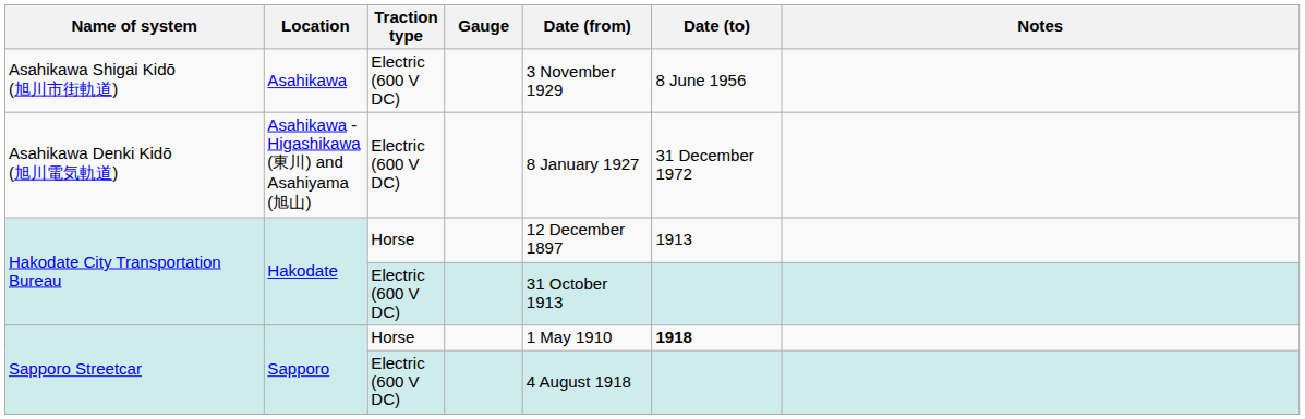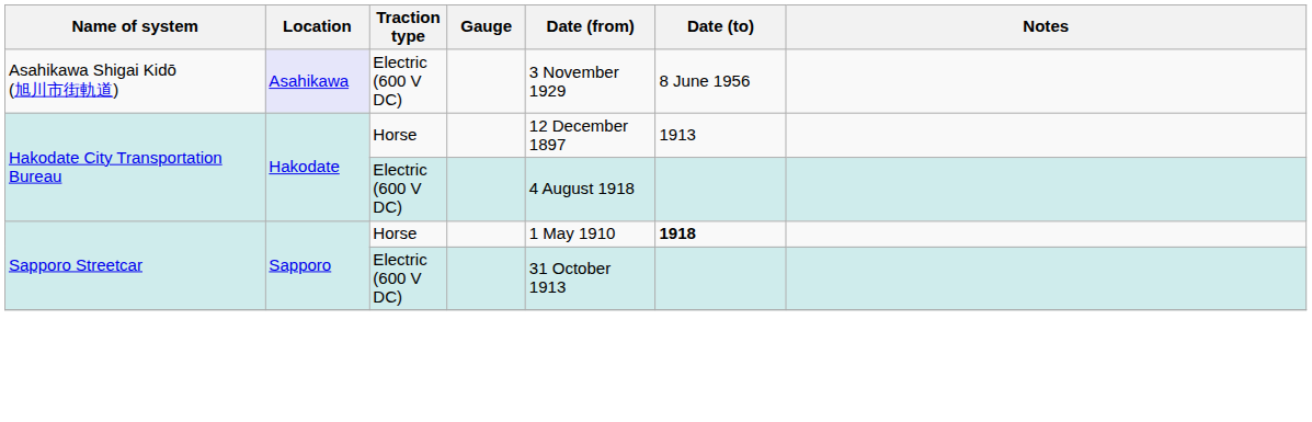Asahikawa Shigai Kidō (旭川市街軌道) | Location: no background -> lavender background
- row: Asahikawa Denki Kidō (旭川電気軌道) | Asahikawa - Higashikawa (東川) and Asahiyama (旭山) | Electric (600 V DC) | 8 January 1927 | 31 December 1972
Hakodate City Transportation Bureau / Electric (600 V DC) | Date (from): 31 October 1913 -> 4 August 1918
Sapporo Streetcar / Electric (600 V DC) | Date (from): 4 August 1918 -> 31 October 1913
